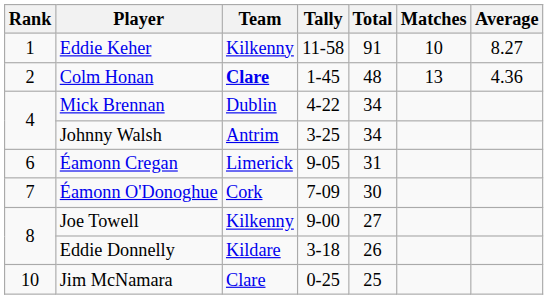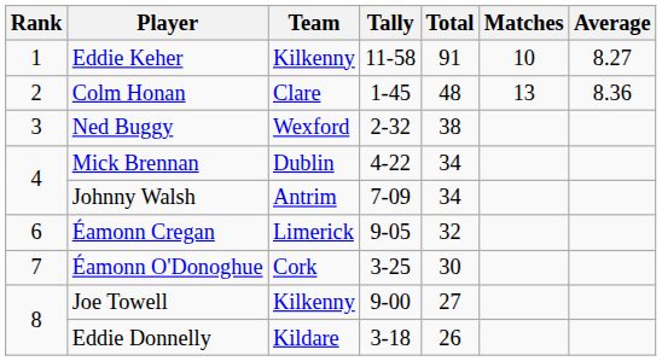Colm Honan | Team: bold -> normal
Colm Honan | Average: 4.36 -> 8.36
+ row: 3 | Ned Buggy | Wexford | 2-32 | 38
Johnny Walsh | Tally: 3-25 -> 7-09
Éamonn Cregan | Total: 31 -> 32
Éamonn O'Donoghue | Tally: 7-09 -> 3-25
- row: 10 | Jim McNamara | Clare | 0-25 | 25
